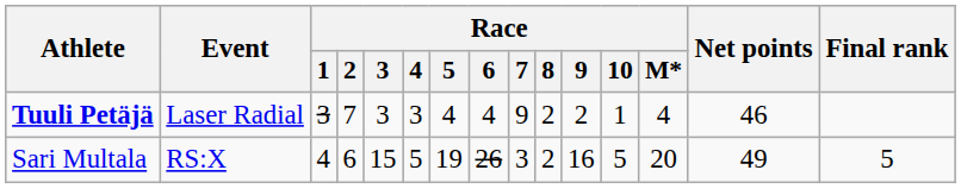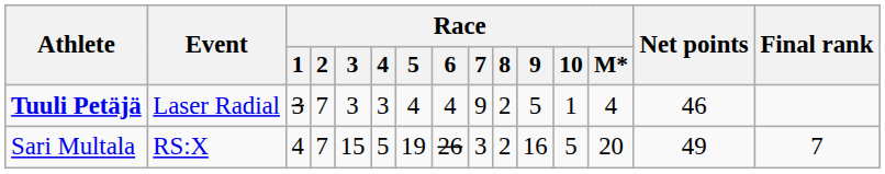Tuuli Petäjä | Race / 9: 2 -> 5
Sari Multala | Race / 2: 6 -> 7
Sari Multala | Final rank: 5 -> 7
